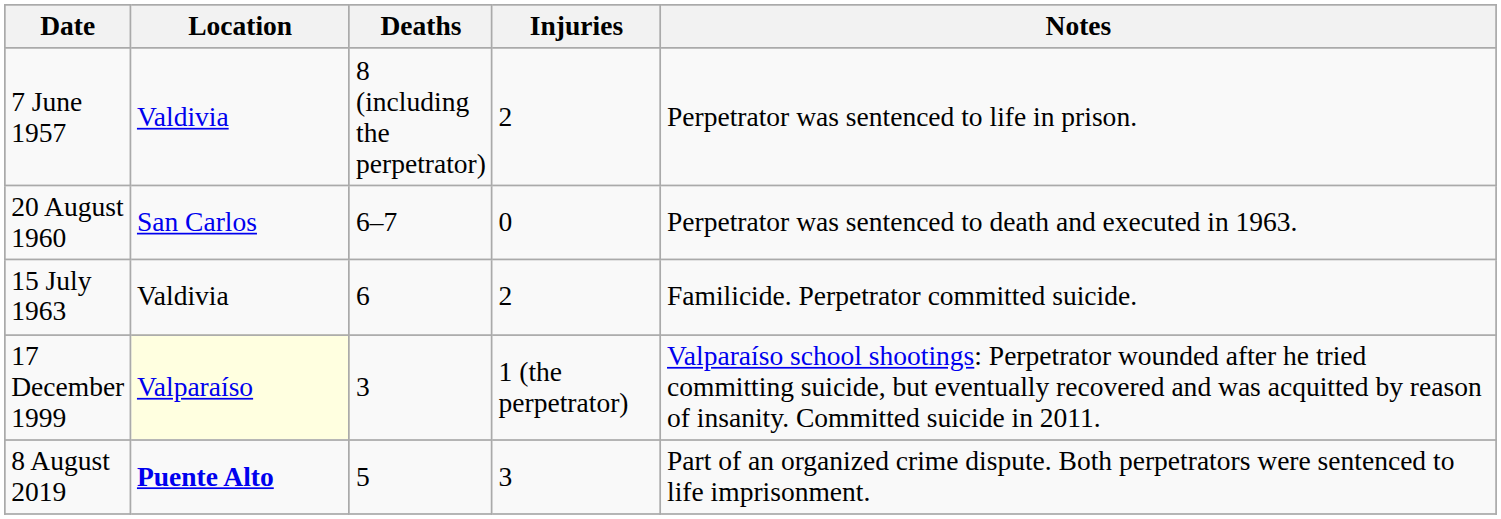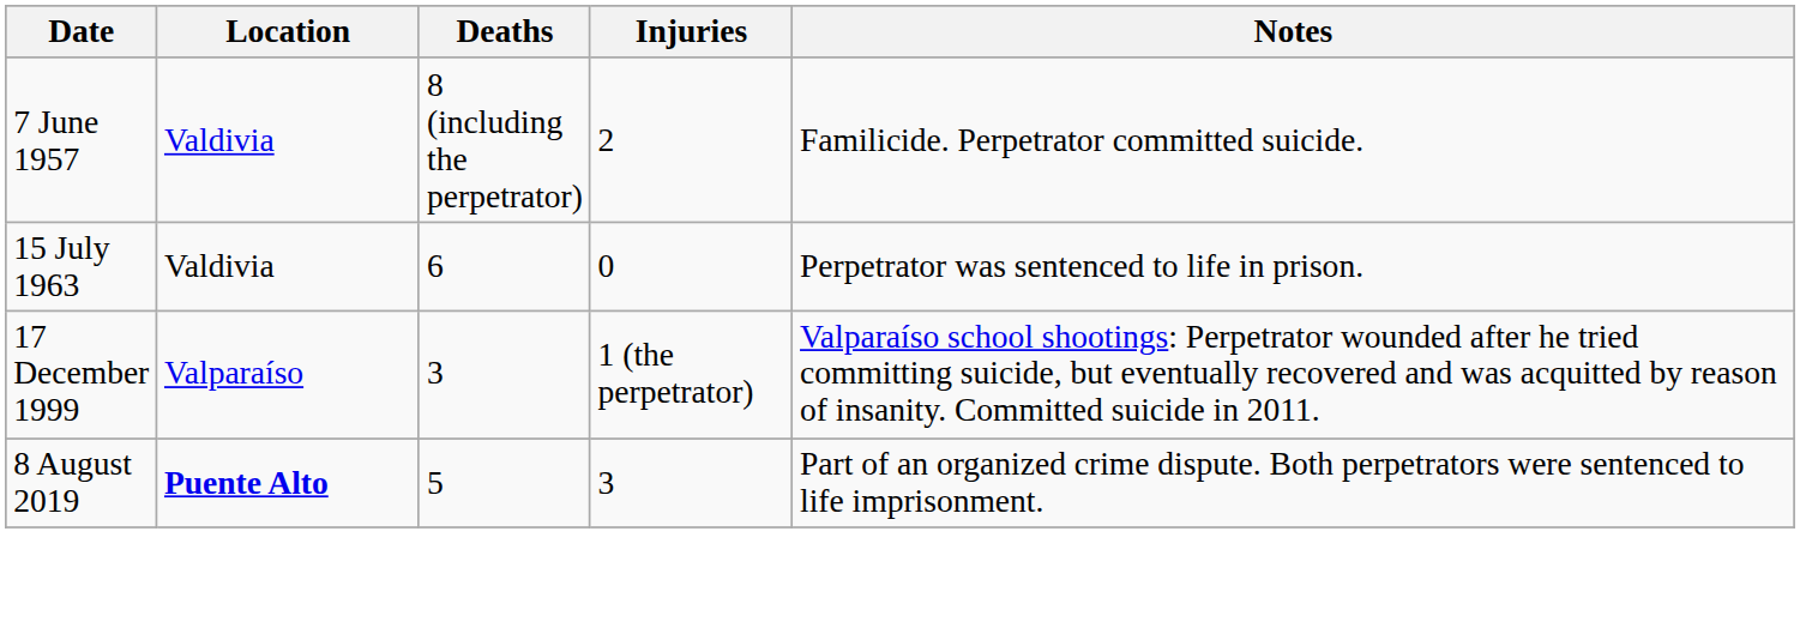7 June 1957 | Notes: Perpetrator was sentenced to life in prison. -> Familicide. Perpetrator committed suicide.
- row: 20 August 1960 | San Carlos | 6–7 | 0 | Perpetrator was sentenced to death and executed in 1963.
15 July 1963 | Injuries: 2 -> 0
15 July 1963 | Notes: Familicide. Perpetrator committed suicide. -> Perpetrator was sentenced to life in prison.
17 December 1999 | Location: lightyellow background -> no background
